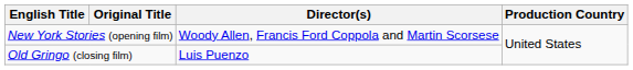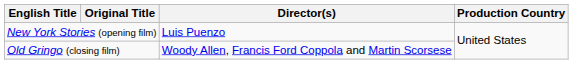New York Stories (opening film) | Director(s): Woody Allen, Francis Ford Coppola and Martin Scorsese -> Luis Puenzo
Old Gringo (closing film) | Director(s): Luis Puenzo -> Woody Allen, Francis Ford Coppola and Martin Scorsese
